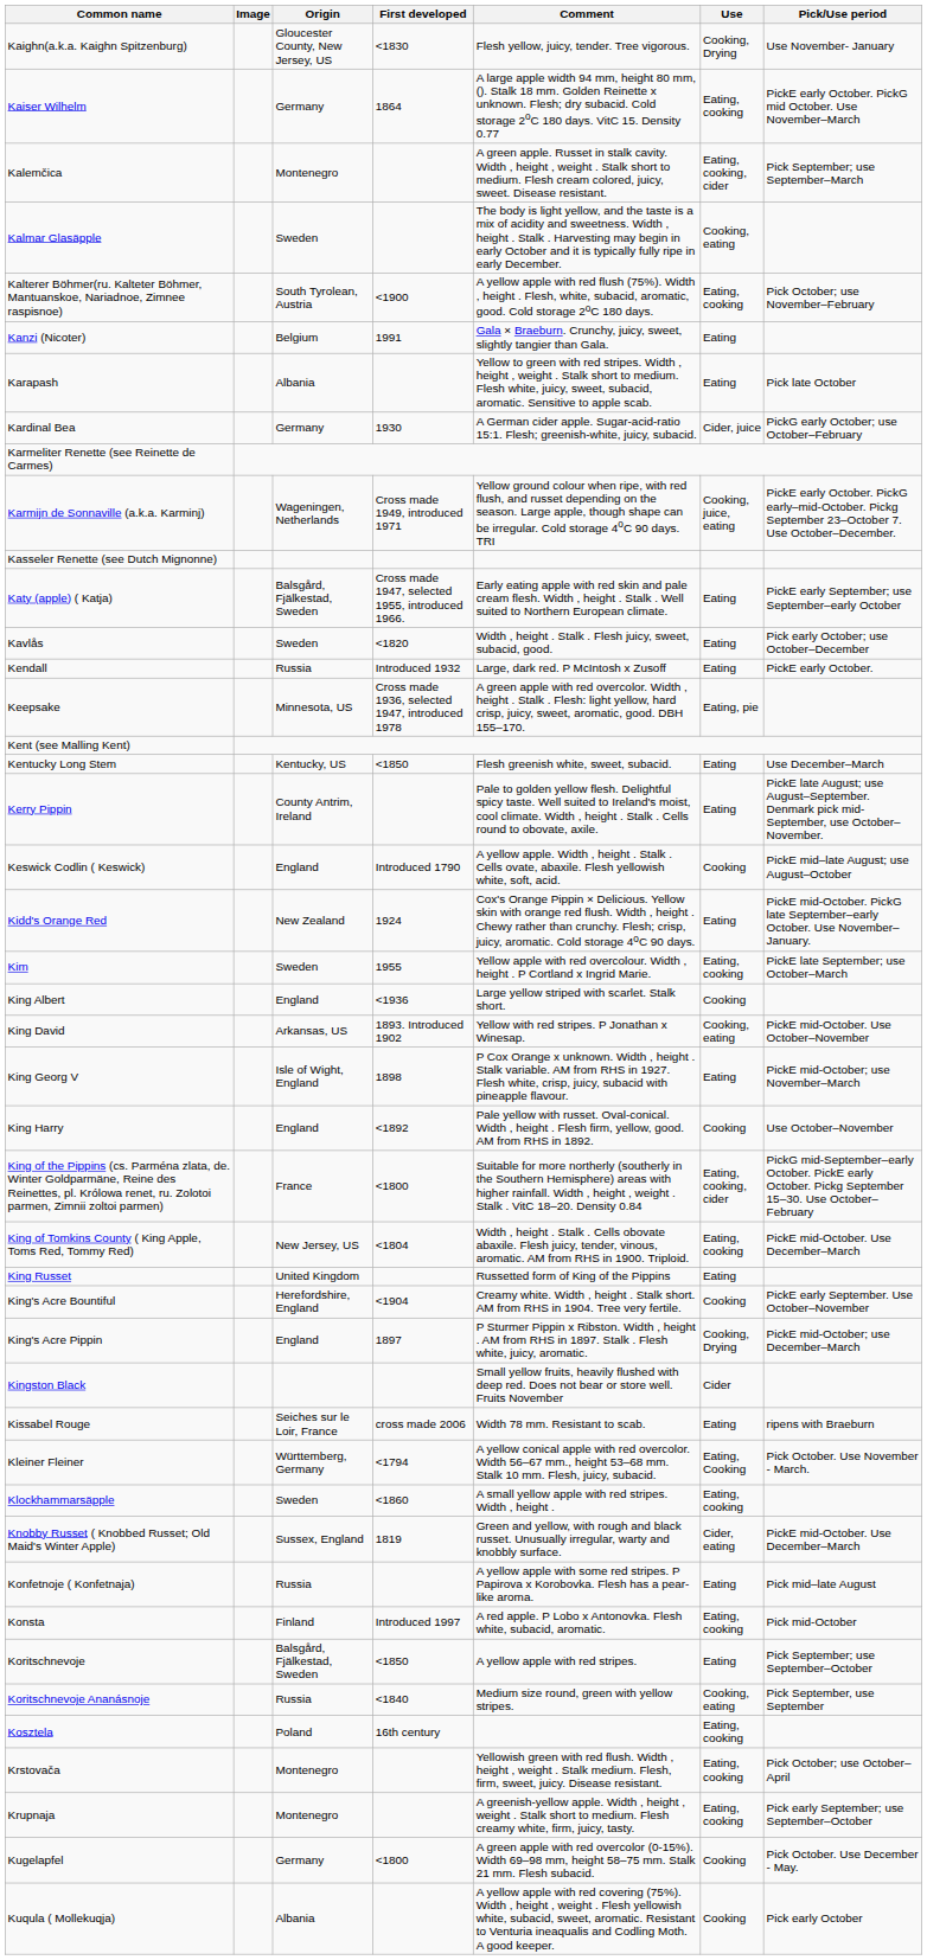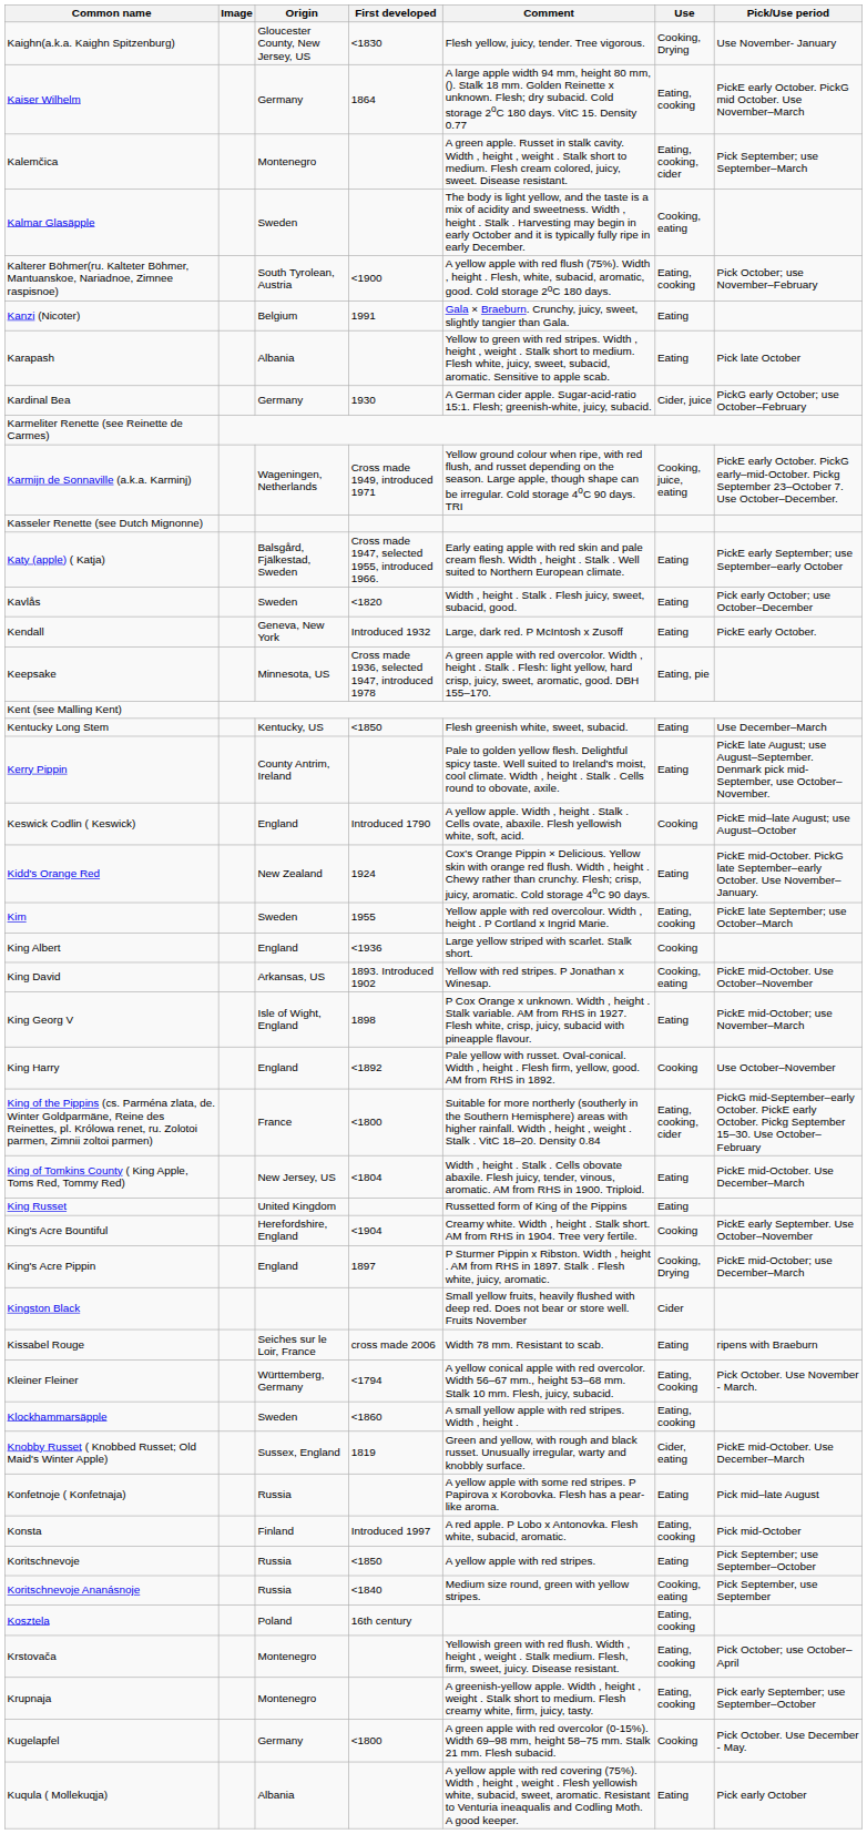Kendall | Origin: Russia -> Geneva, New York
King of Tomkins County ( King Apple, Toms Red, Tommy Red) | Use: Eating, cooking -> Eating
Koritschnevoje | Origin: Balsgård, Fjälkestad, Sweden -> Russia
Kuqula ( Mollekuqja) | Use: Cooking -> Eating
